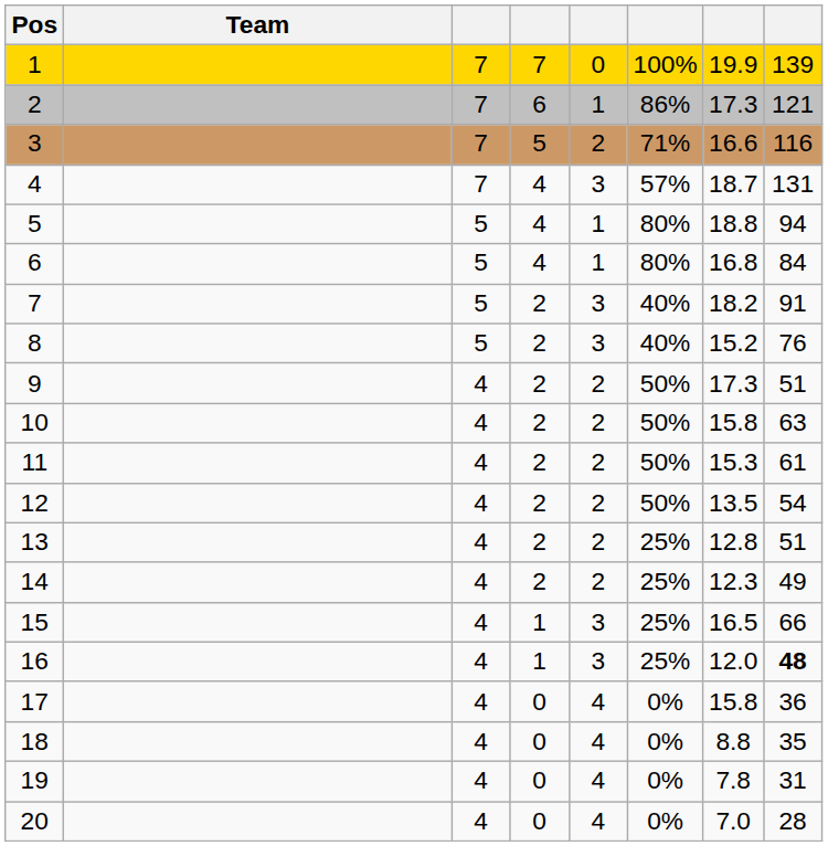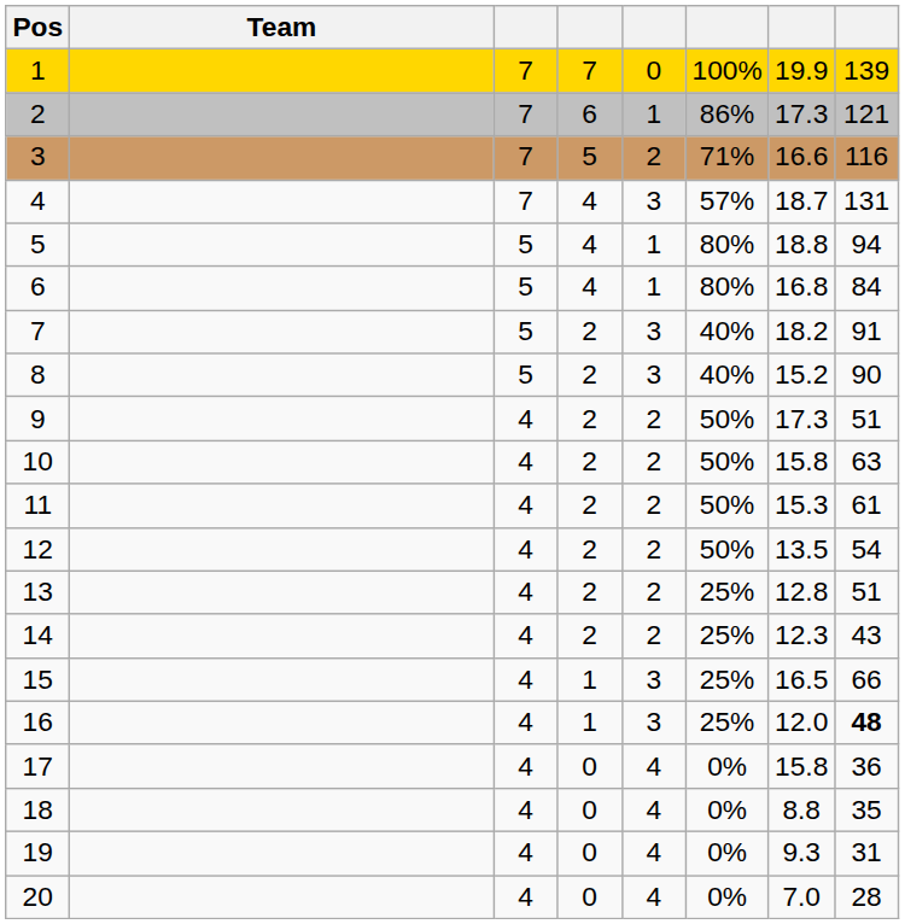8 | column 8: 76 -> 90
14 | column 8: 49 -> 43
19 | column 7: 7.8 -> 9.3
